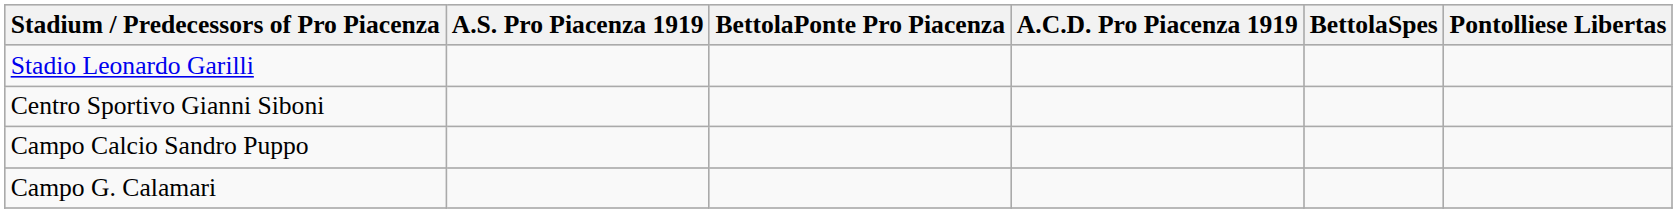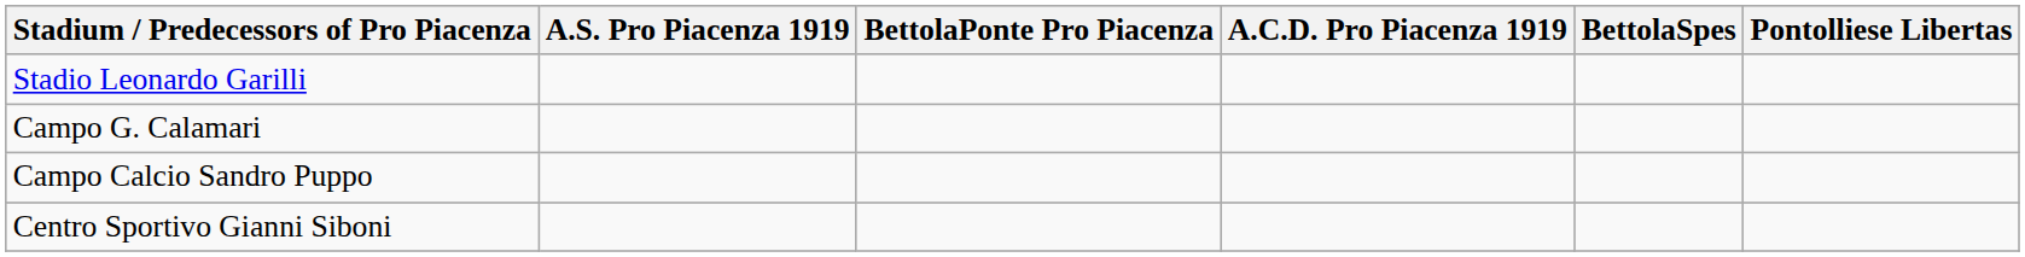rows swapped: Centro Sportivo Gianni Siboni <-> Campo G. Calamari
